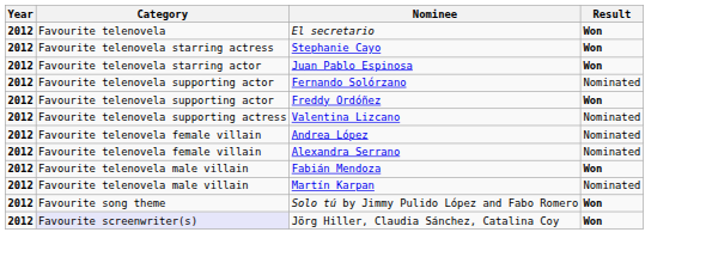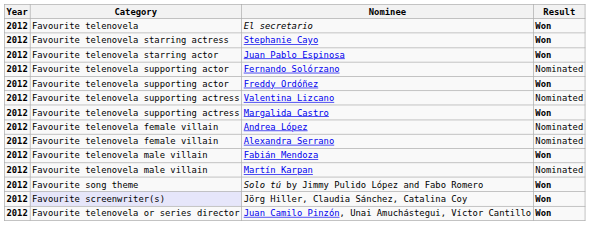+ row: 2012 | Favourite telenovela supporting actress | Margalida Castro | Won
+ row: 2012 | Favourite telenovela or series director | Juan Camilo Pinzón, Unai Amuchástegui, Víctor Cantillo | Won
